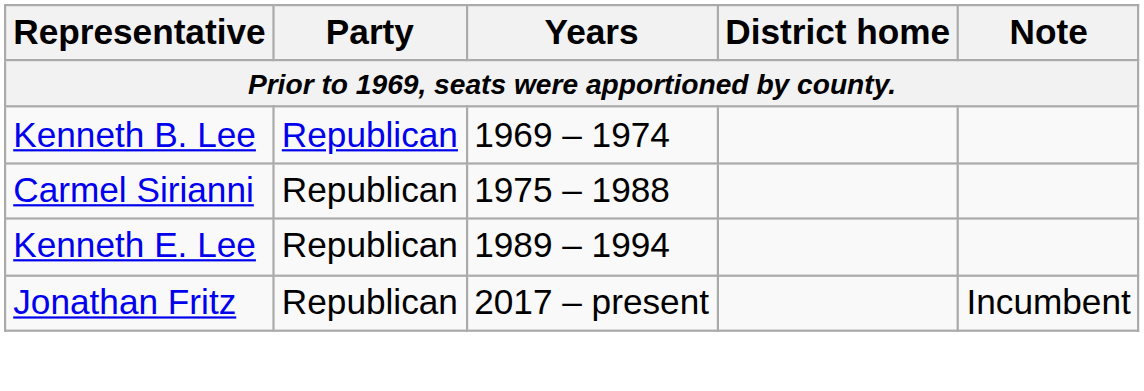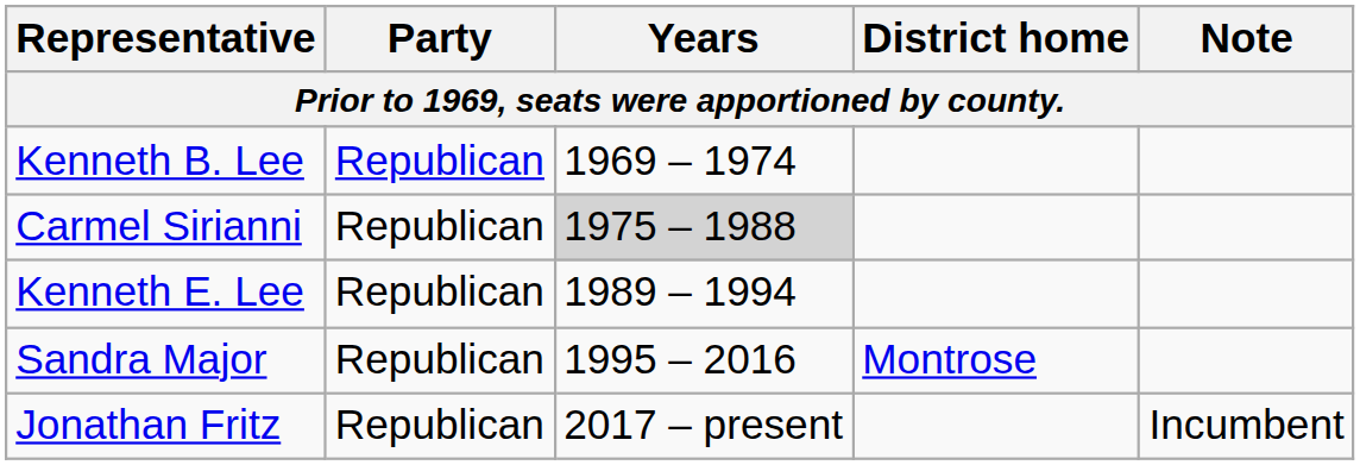Carmel Sirianni | Years: no background -> lightgrey background
+ row: Sandra Major | Republican | 1995 – 2016 | Montrose
